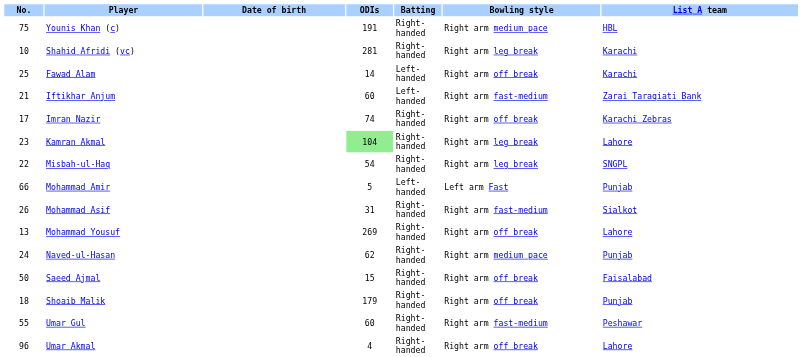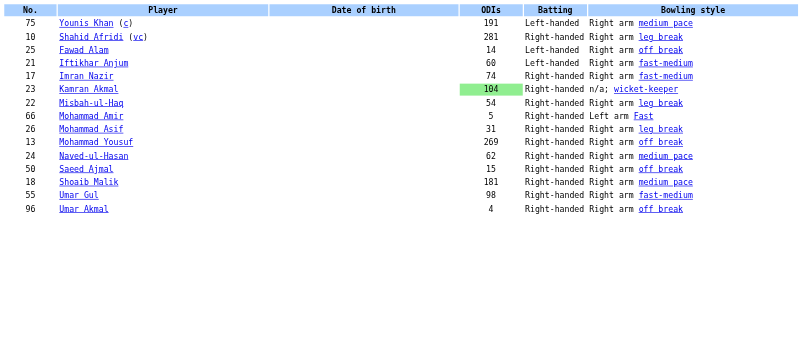- column: List A team | HBL | Karachi | Karachi | Zarai Taraqiati Bank | Karachi Zebras | Lahore | SNGPL | Punjab | Sialkot | Lahore | Punjab | Faisalabad | Punjab | Peshawar | Lahore
Younis Khan (c) | Batting: Right-handed -> Left-handed
Imran Nazir | Bowling style: Right arm off break -> Right arm fast-medium
Kamran Akmal | Bowling style: Right arm leg break -> n/a; wicket-keeper
Mohammad Amir | Batting: Left-handed -> Right-handed
Mohammad Asif | Bowling style: Right arm fast-medium -> Right arm leg break
Shoaib Malik | ODIs: 179 -> 181
Shoaib Malik | Bowling style: Right arm off break -> Right arm medium pace
Umar Gul | ODIs: 60 -> 98
